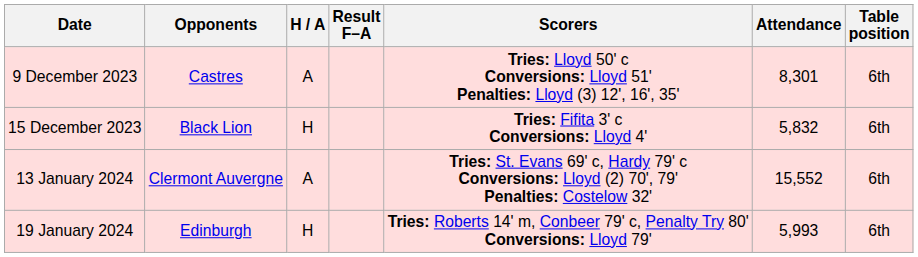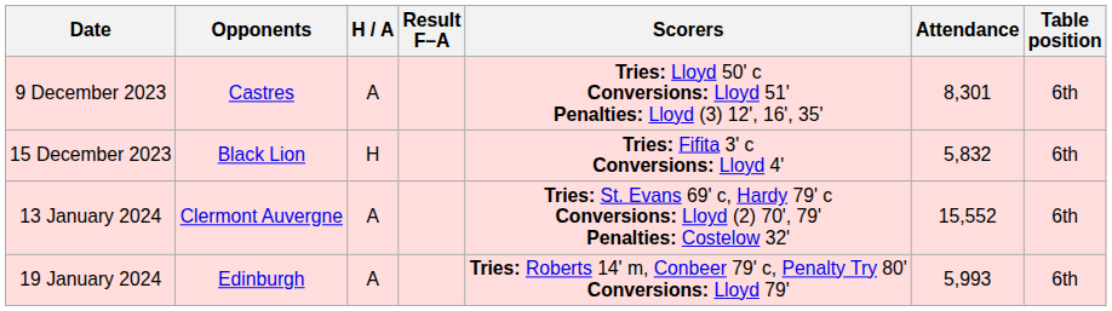19 January 2024 | H / A: H -> A
